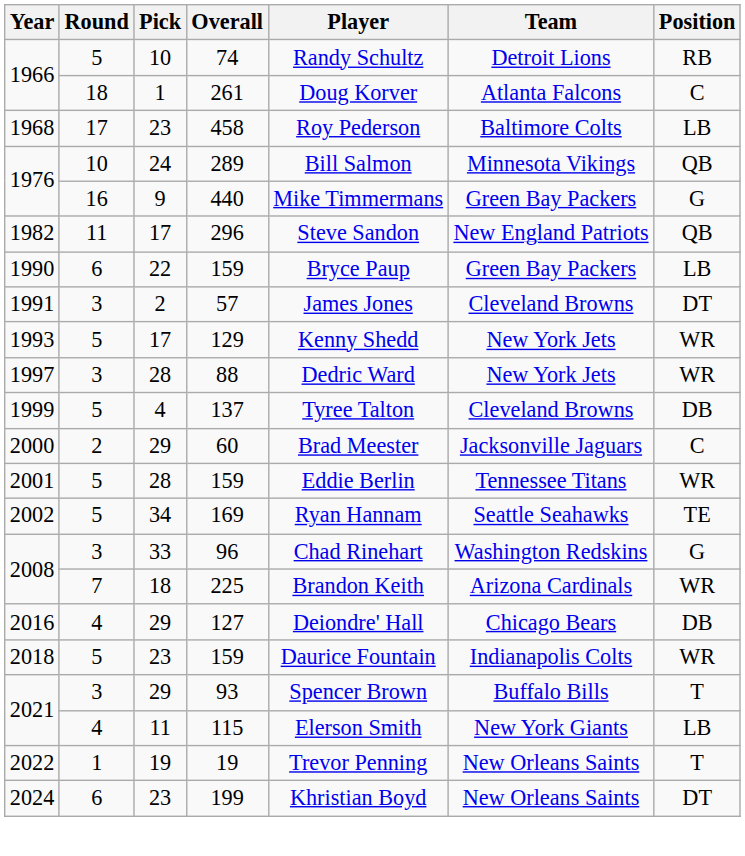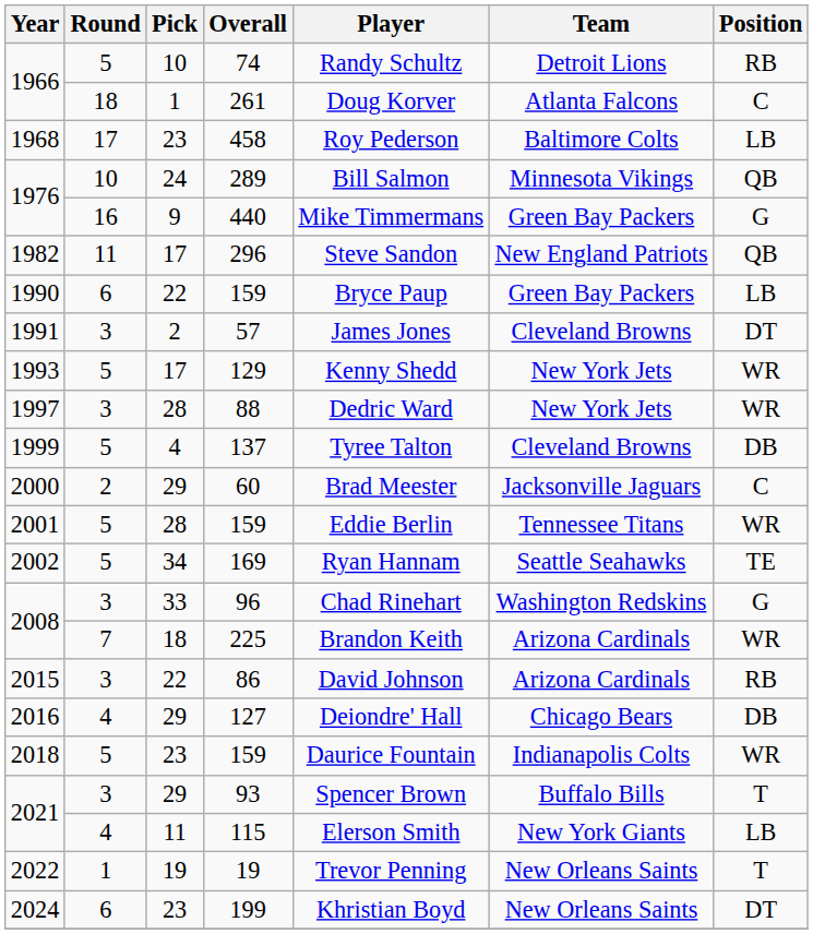+ row: 2015 | 3 | 22 | 86 | David Johnson | Arizona Cardinals | RB
